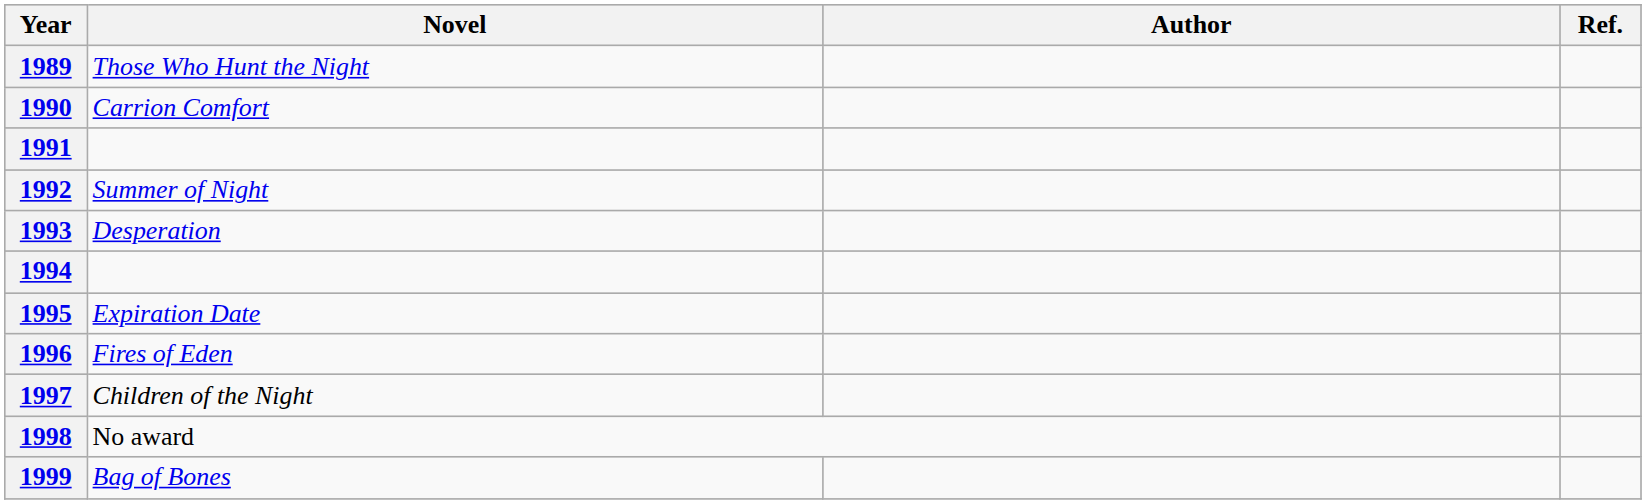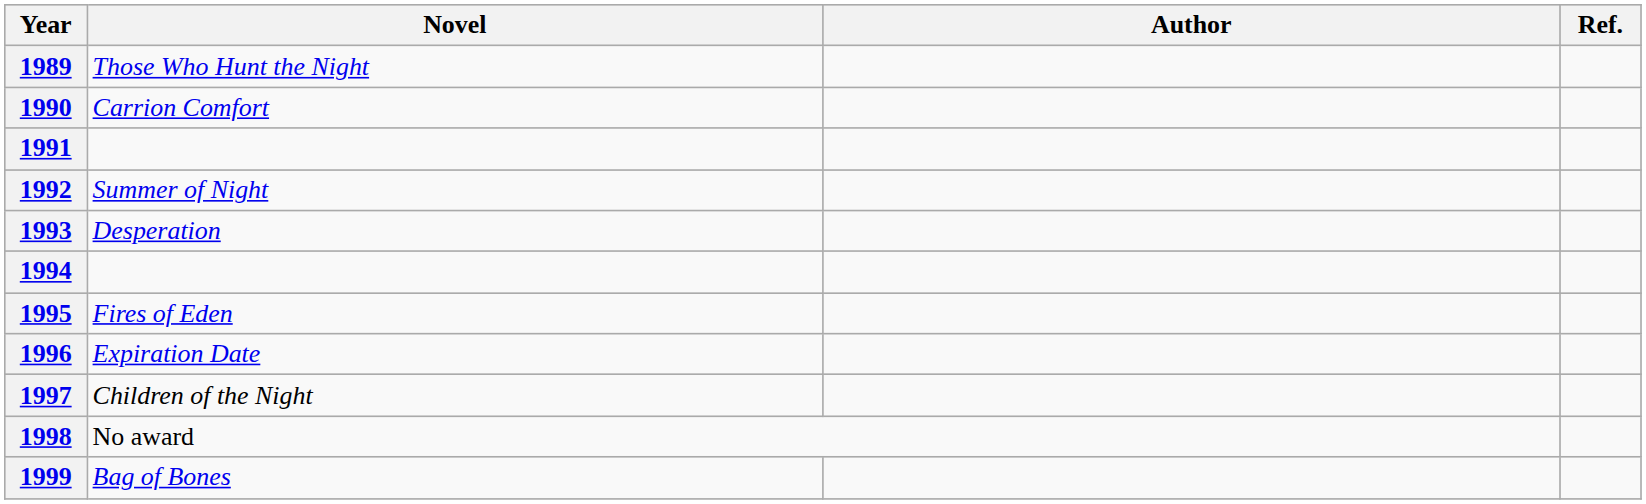1995 | Novel: Expiration Date -> Fires of Eden
1996 | Novel: Fires of Eden -> Expiration Date
